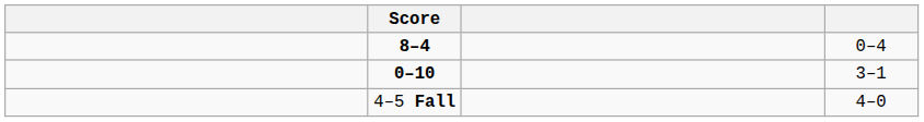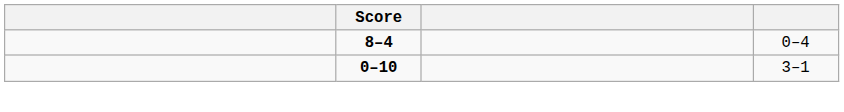- row: 4–5 Fall | 4–0
